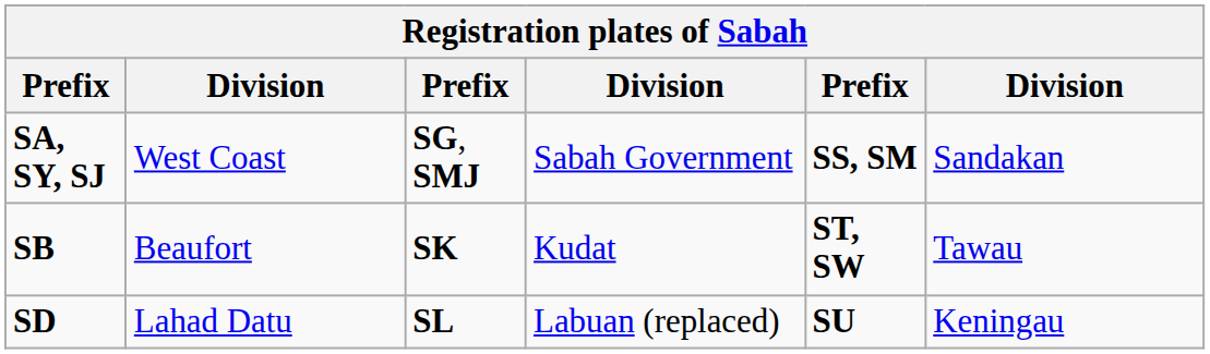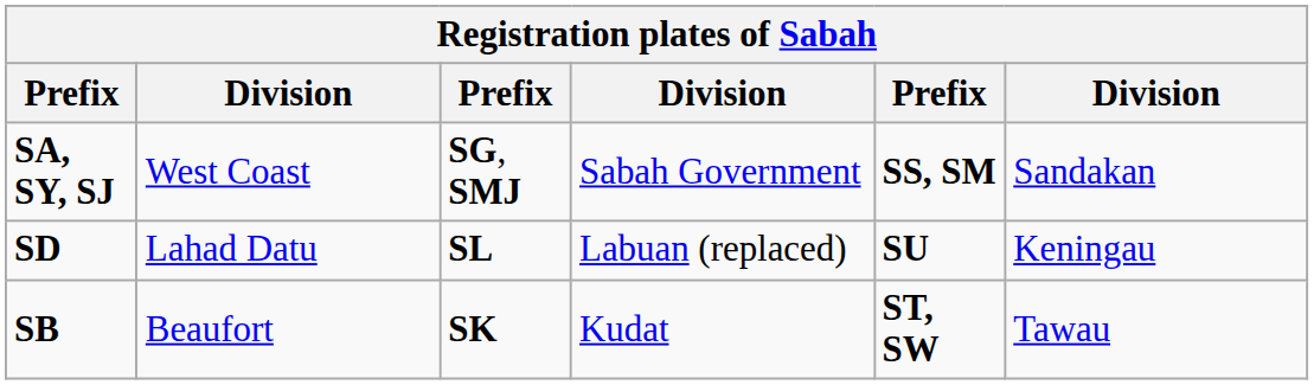rows swapped: SB <-> SD
